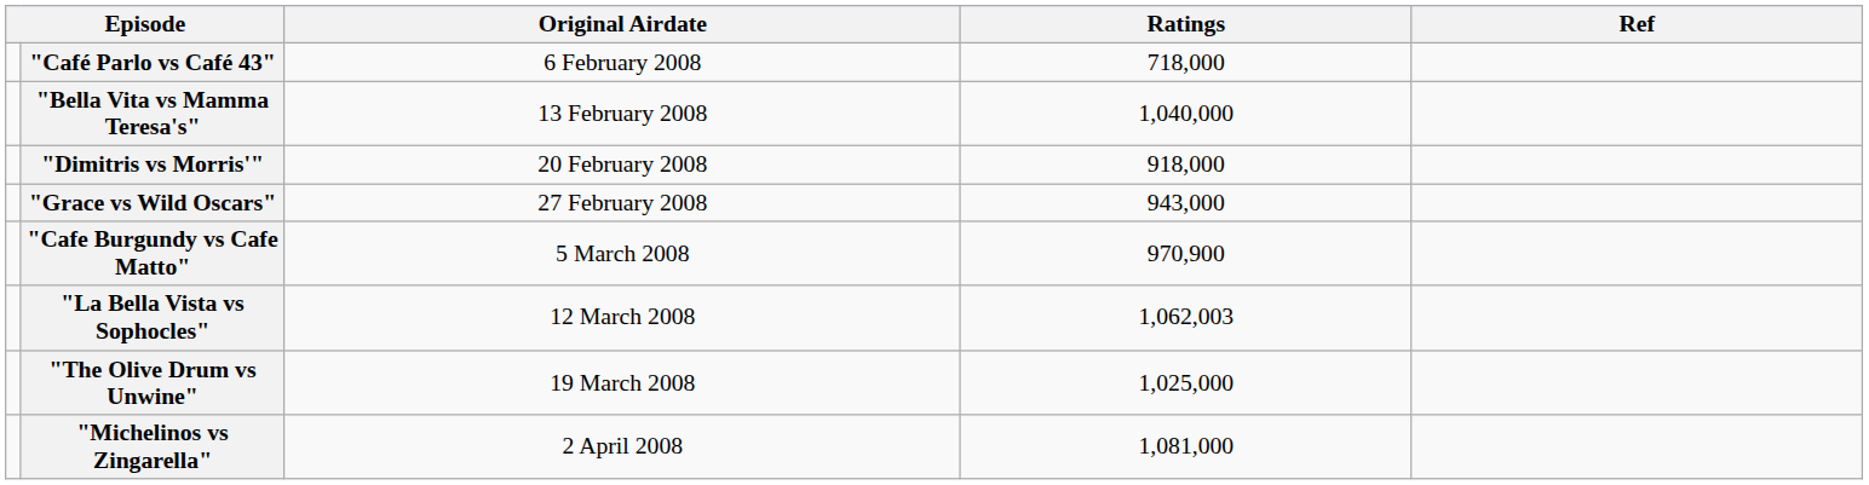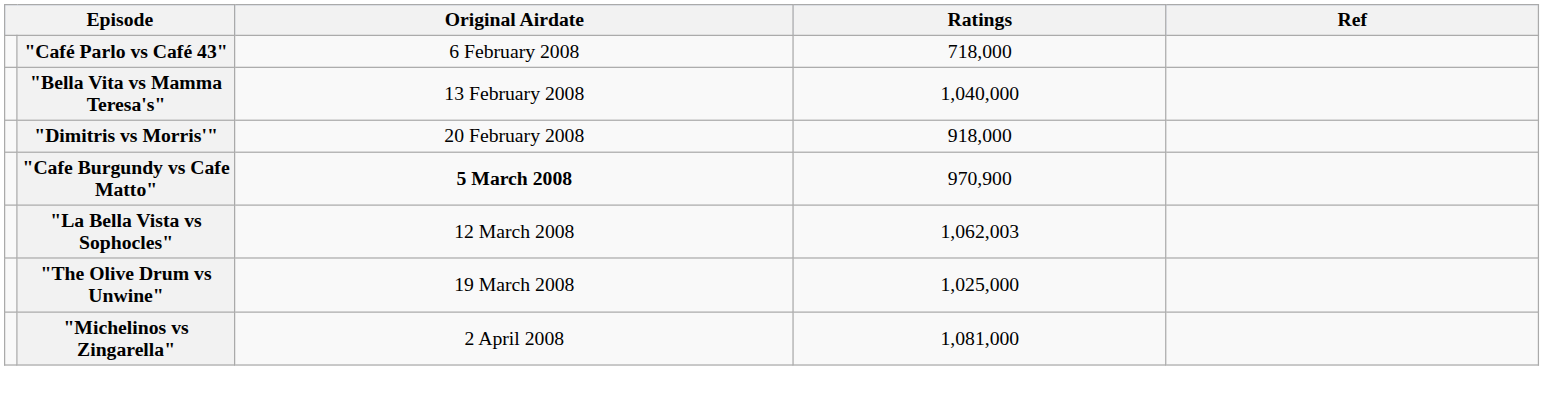- row: "Grace vs Wild Oscars" | 27 February 2008 | 943,000
"Cafe Burgundy vs Cafe Matto" | Original Airdate: normal -> bold
